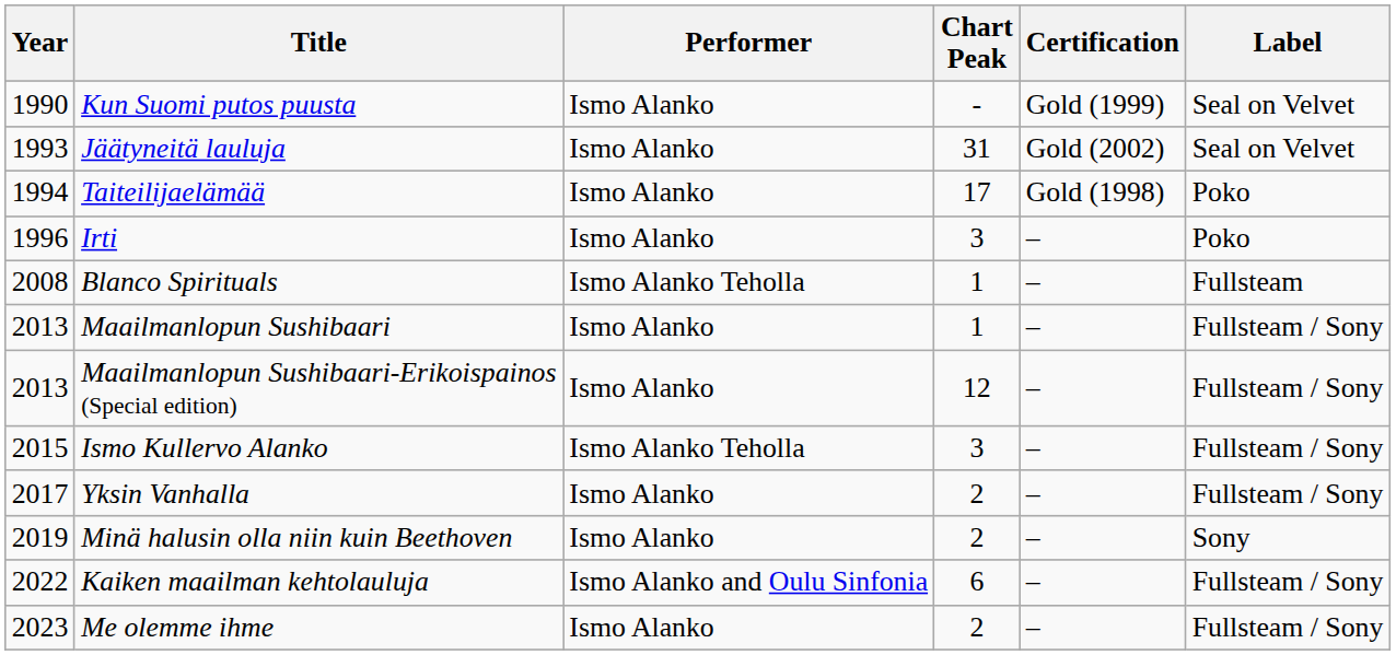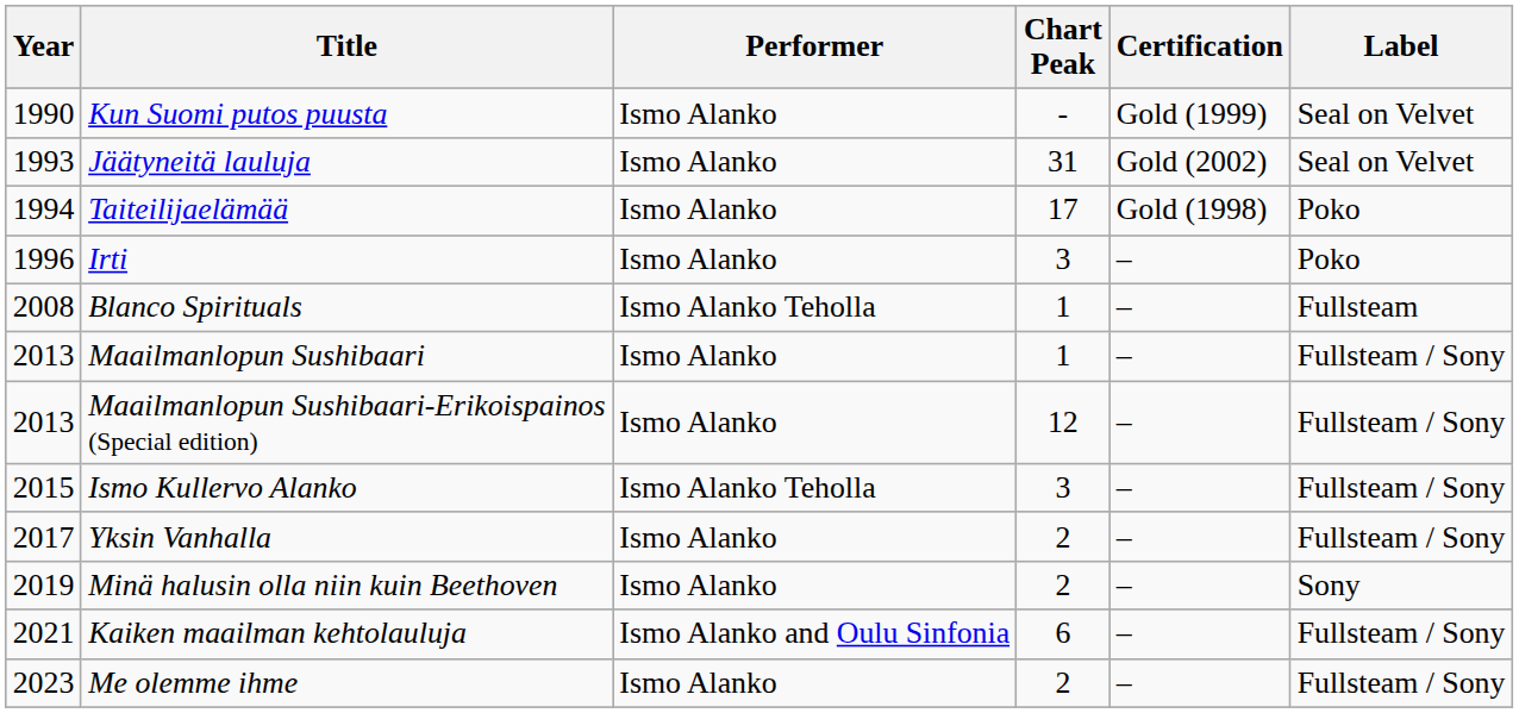Kaiken maailman kehtolauluja | Year: 2022 -> 2021
